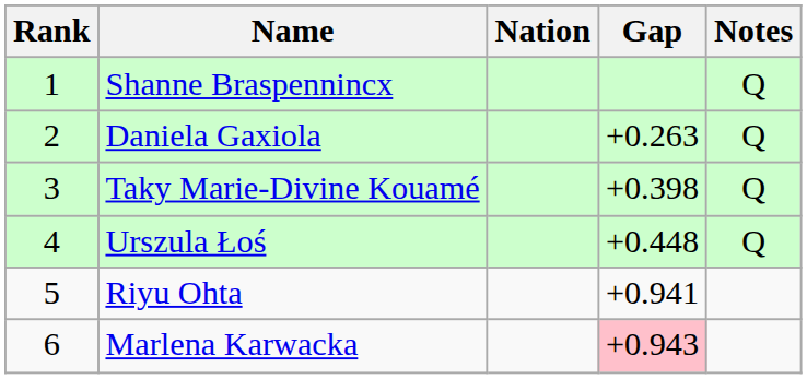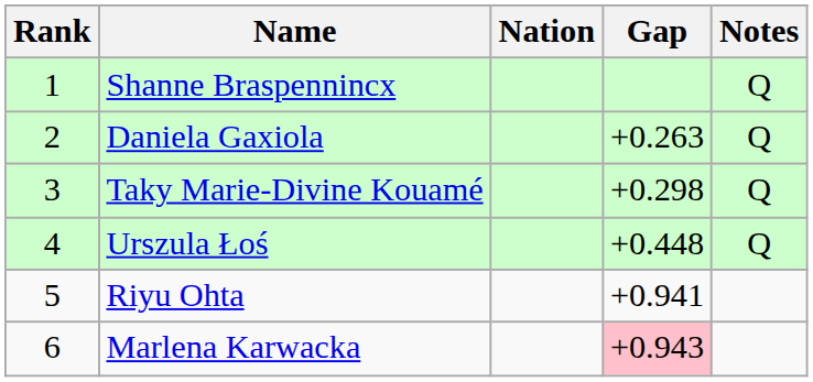Taky Marie-Divine Kouamé | Gap: +0.398 -> +0.298
